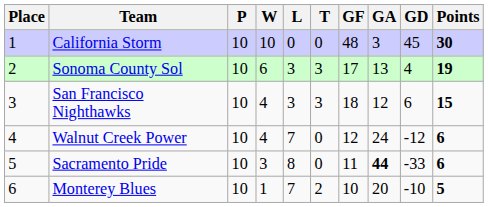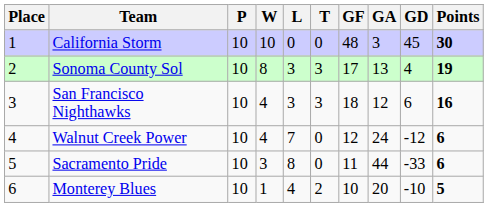Sonoma County Sol | W: 6 -> 8
San Francisco Nighthawks | Points: 15 -> 16
Sacramento Pride | GA: bold -> normal
Monterey Blues | L: 7 -> 4
